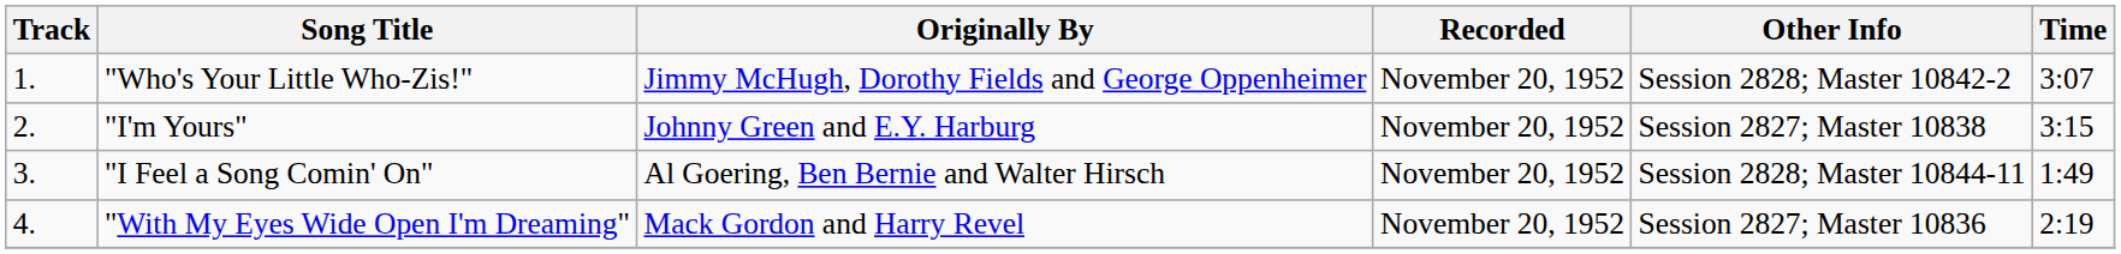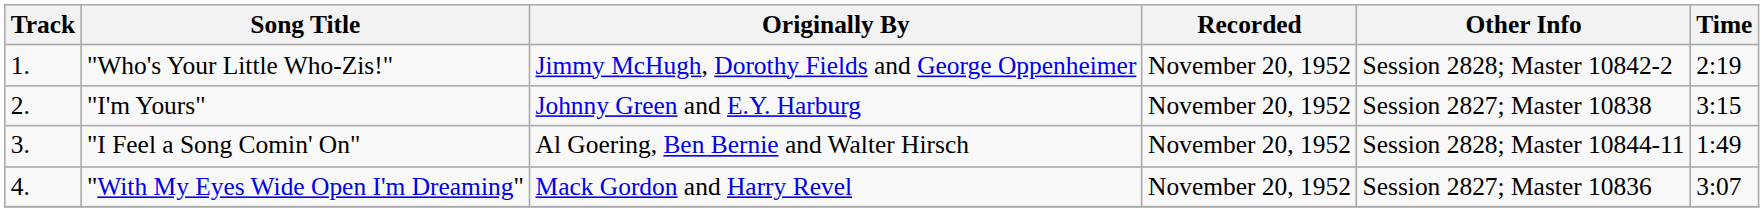"Who's Your Little Who-Zis!" | Time: 3:07 -> 2:19
"With My Eyes Wide Open I'm Dreaming" | Time: 2:19 -> 3:07
